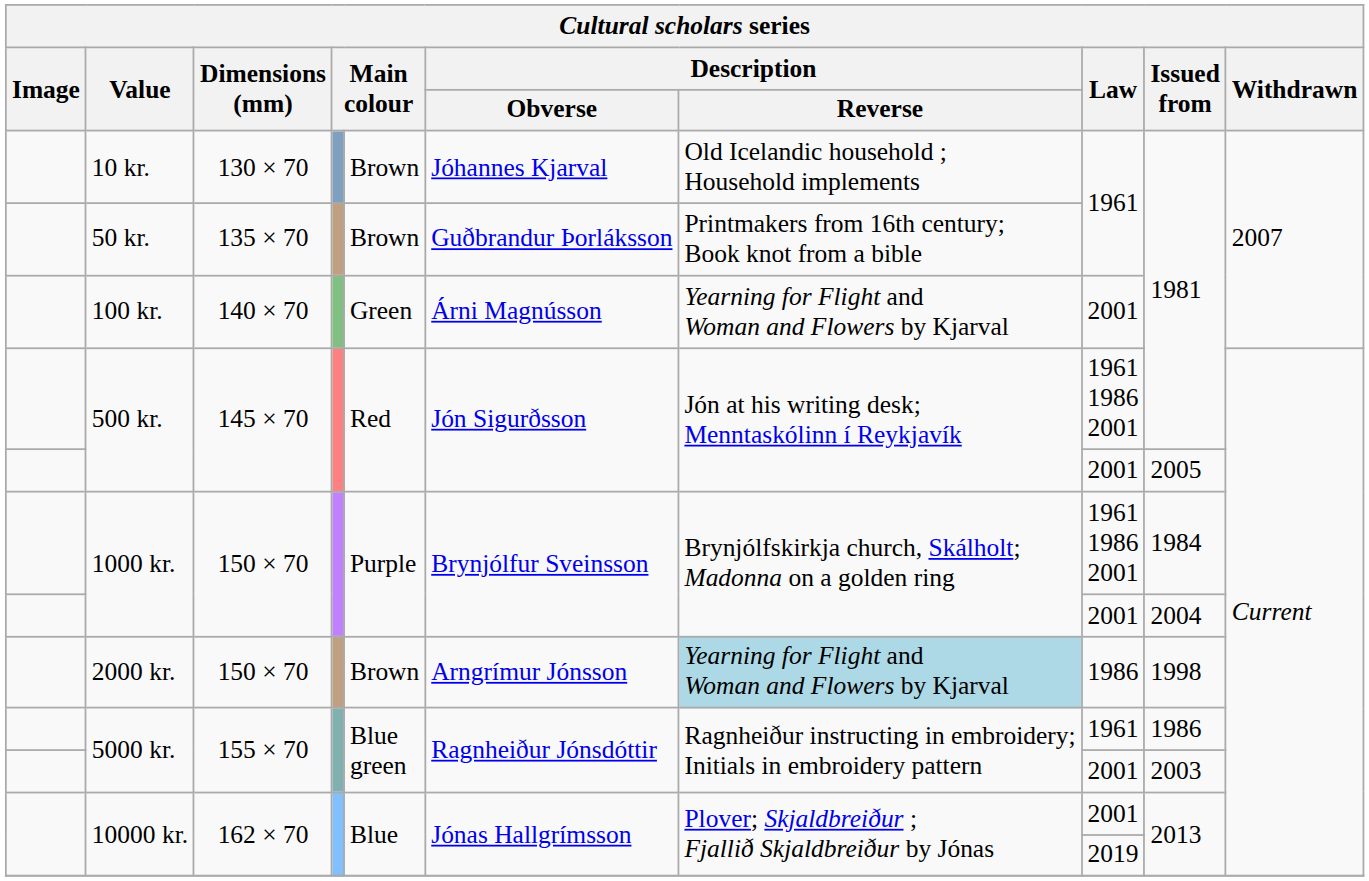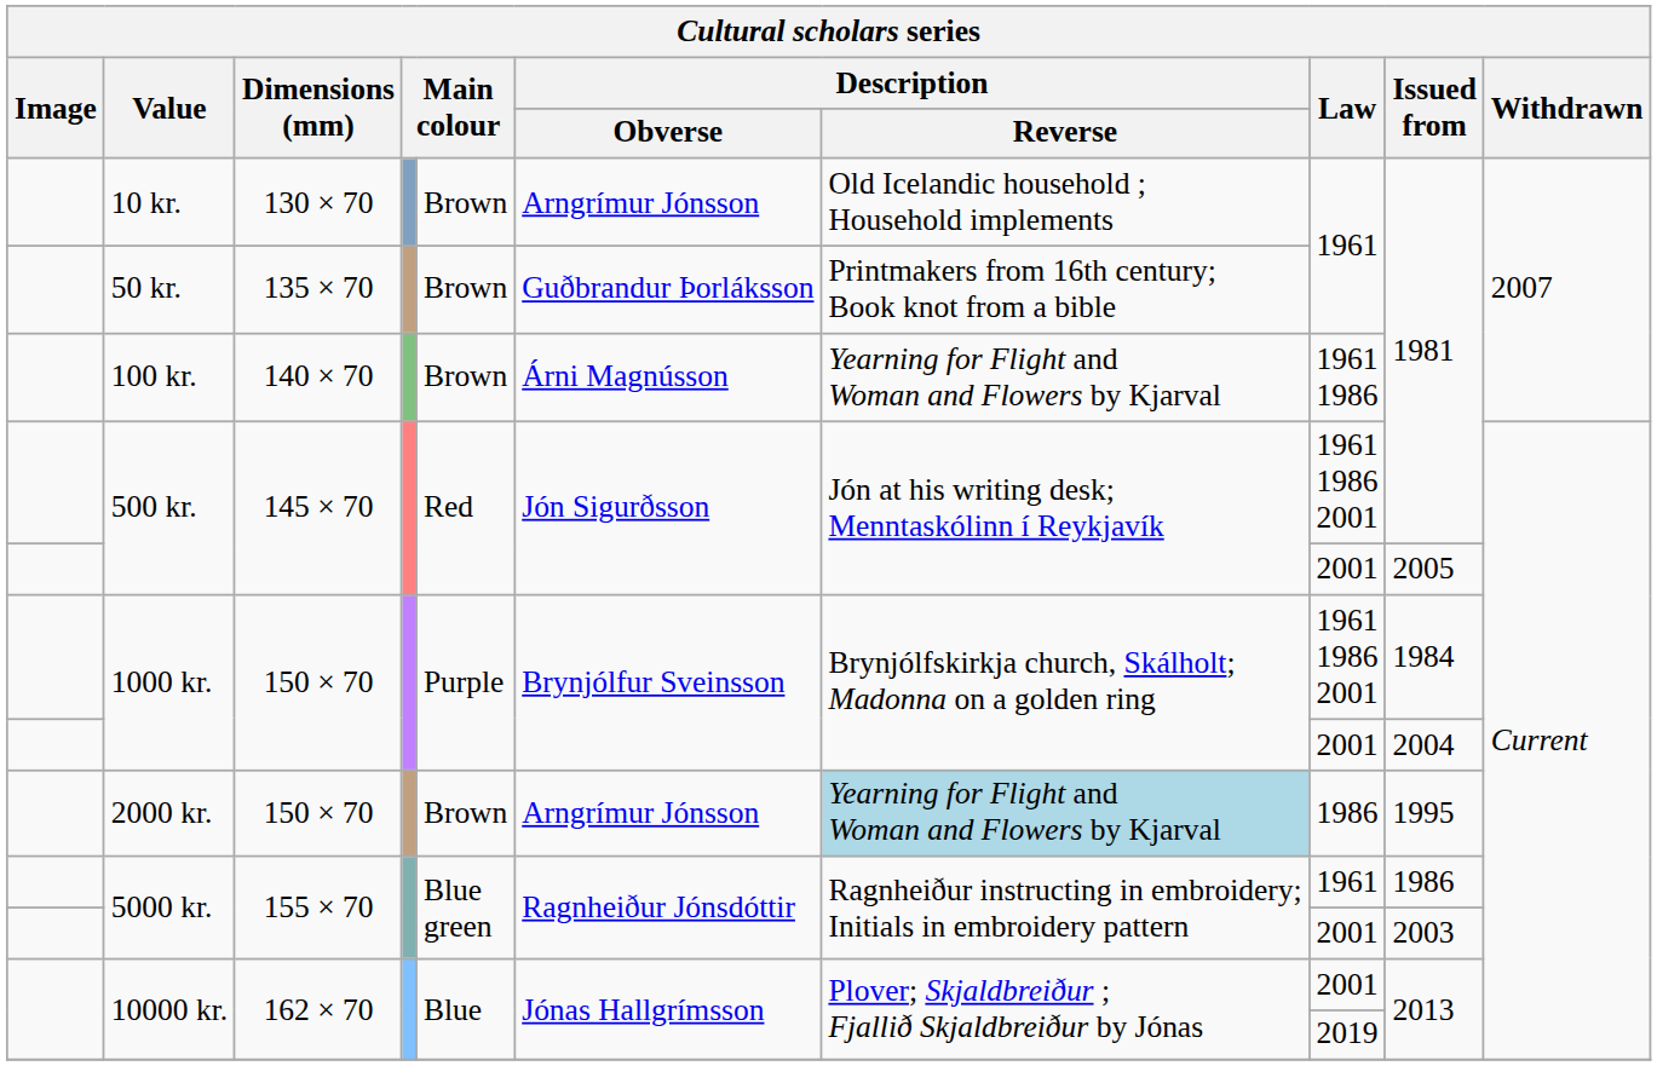10 kr. | Description / Obverse: Jóhannes Kjarval -> Arngrímur Jónsson
100 kr. | column 5: Green -> Brown
100 kr. | Law: 2001 -> 1961 1986
2000 kr. | Issued from: 1998 -> 1995
